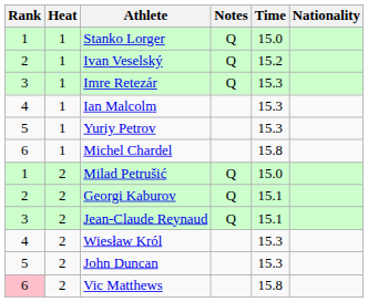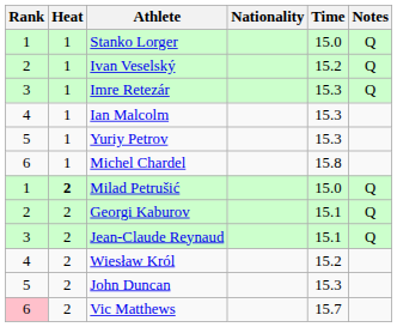columns swapped: Nationality <-> Notes
Milad Petrušić | Heat: normal -> bold
Wiesław Król | Time: 15.3 -> 15.2
Vic Matthews | Time: 15.8 -> 15.7
